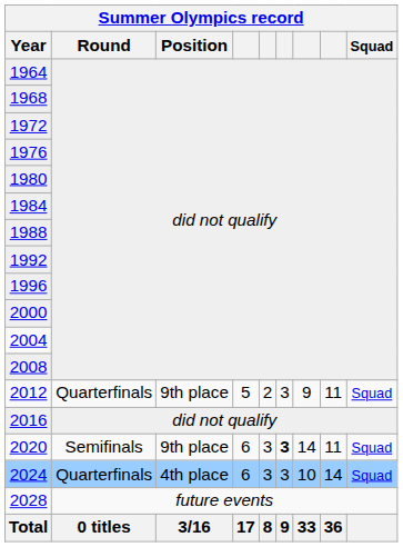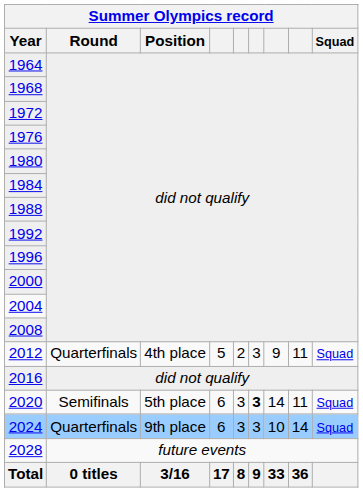2012 | Position: 9th place -> 4th place
2020 | Position: 9th place -> 5th place
2024 | Position: 4th place -> 9th place
